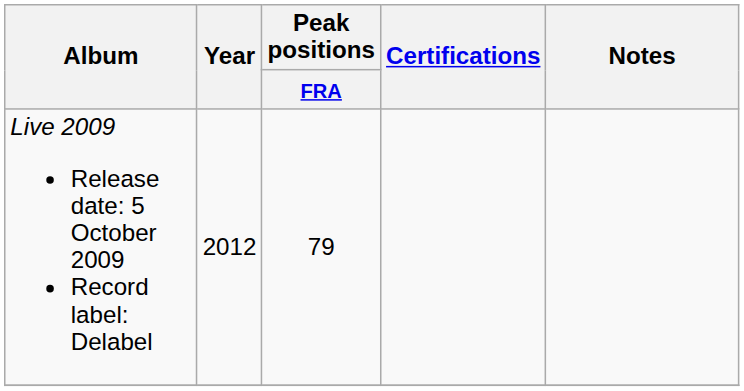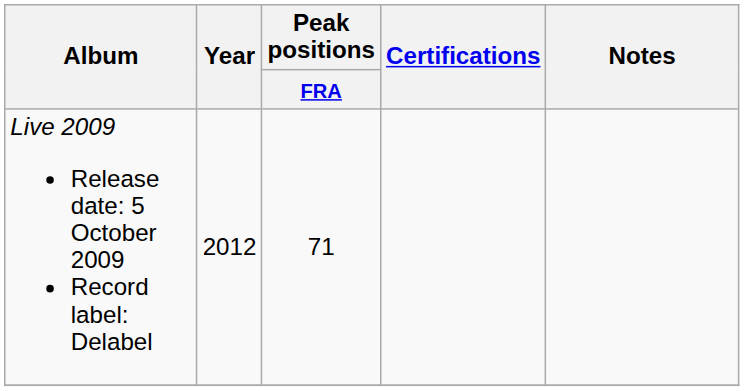Live 2009 Release date: 5 October 2009 Record label: Delabel | Peak positions / FRA: 79 -> 71
